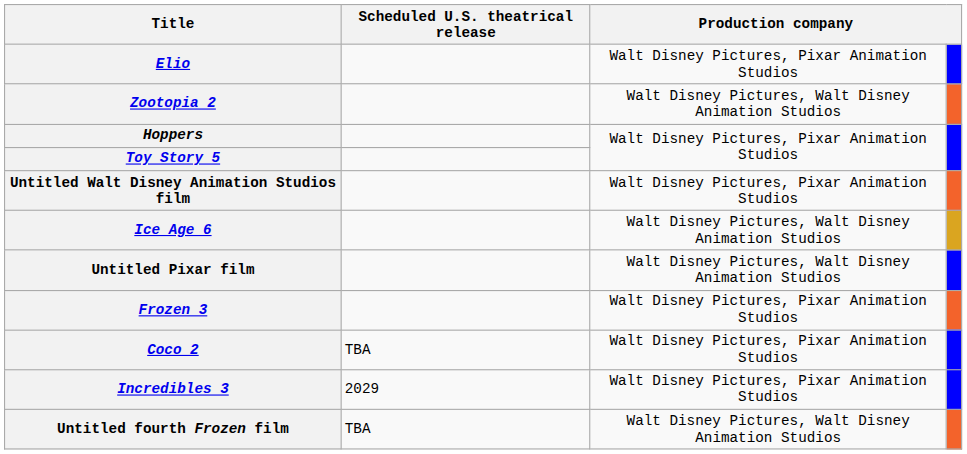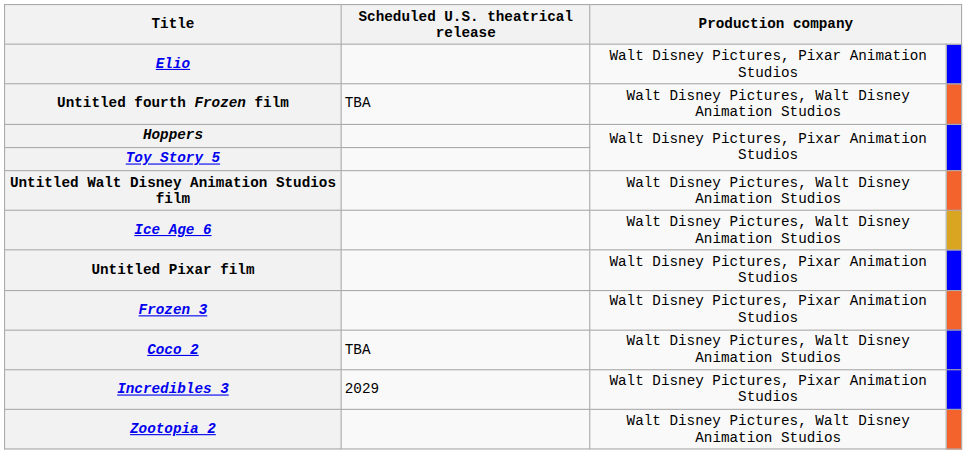rows swapped: Zootopia 2 <-> Untitled fourth Frozen film
Untitled Walt Disney Animation Studios film | column 3: Walt Disney Pictures, Pixar Animation Studios -> Walt Disney Pictures, Walt Disney Animation Studios
Untitled Pixar film | column 3: Walt Disney Pictures, Walt Disney Animation Studios -> Walt Disney Pictures, Pixar Animation Studios
Coco 2 | column 3: Walt Disney Pictures, Pixar Animation Studios -> Walt Disney Pictures, Walt Disney Animation Studios
